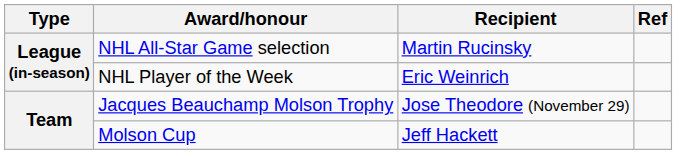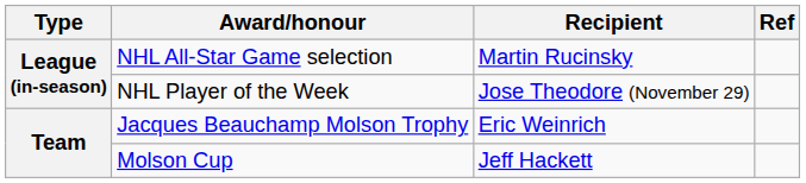NHL Player of the Week | Recipient: Eric Weinrich -> Jose Theodore (November 29)
Jacques Beauchamp Molson Trophy | Recipient: Jose Theodore (November 29) -> Eric Weinrich
